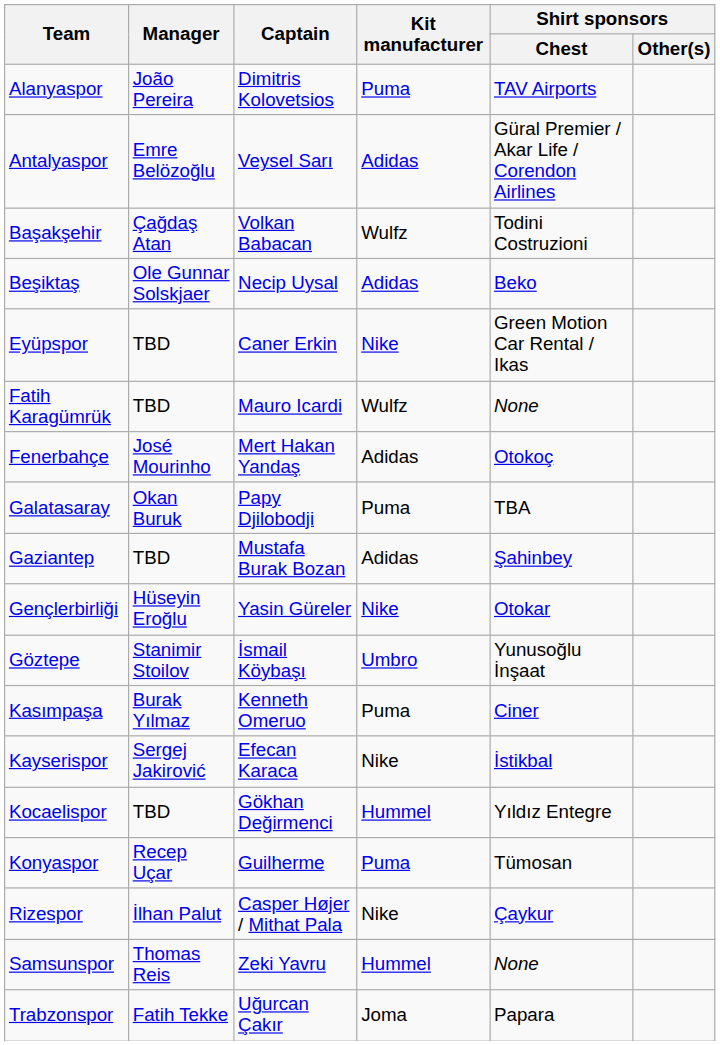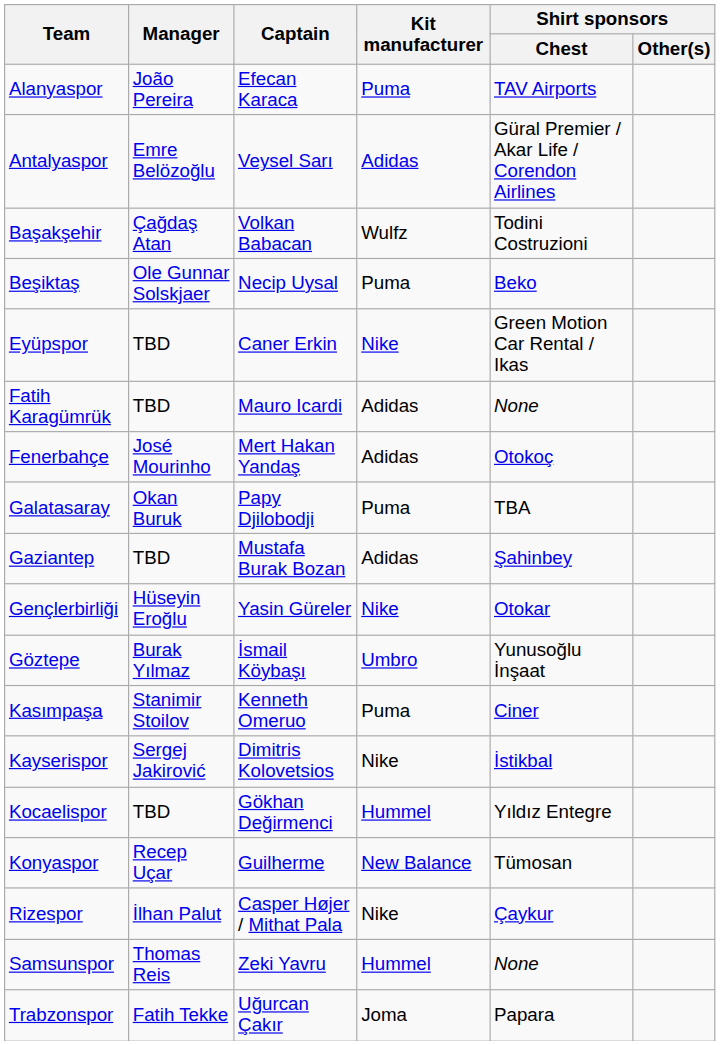Alanyaspor | Captain: Dimitris Kolovetsios -> Efecan Karaca
Beşiktaş | Kit manufacturer: Adidas -> Puma
Fatih Karagümrük | Kit manufacturer: Wulfz -> Adidas
Göztepe | Manager: Stanimir Stoilov -> Burak Yılmaz
Kasımpaşa | Manager: Burak Yılmaz -> Stanimir Stoilov
Kayserispor | Captain: Efecan Karaca -> Dimitris Kolovetsios
Konyaspor | Kit manufacturer: Puma -> New Balance
